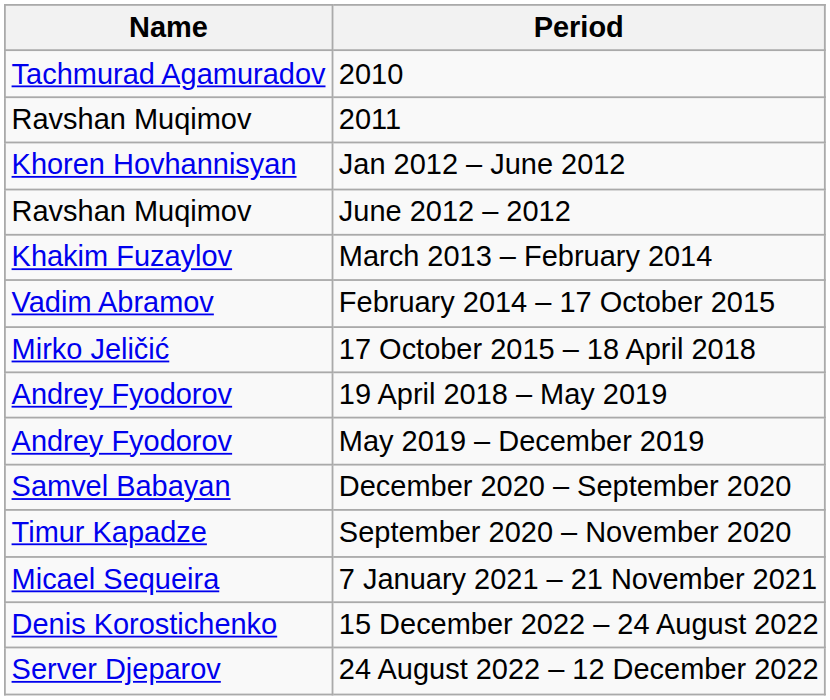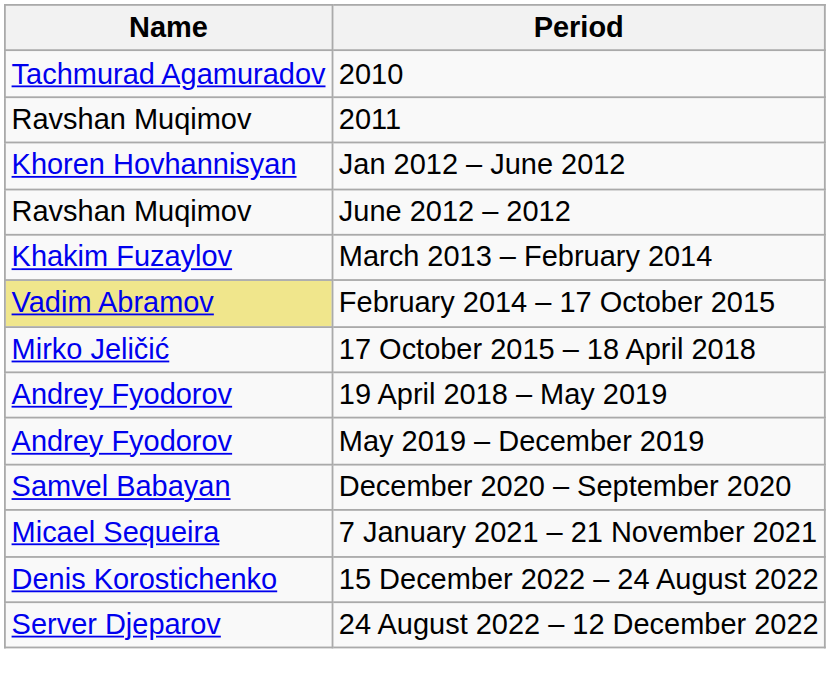February 2014 – 17 October 2015 | Name: no background -> khaki background
- row: Timur Kapadze | September 2020 – November 2020
